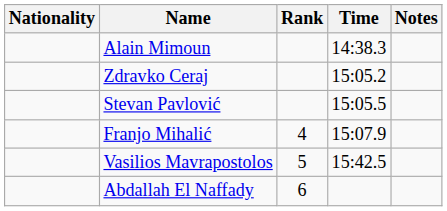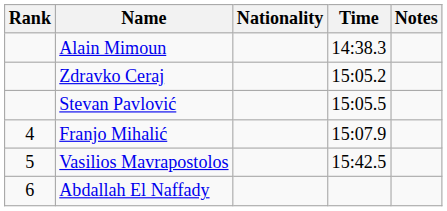columns swapped: Rank <-> Nationality
